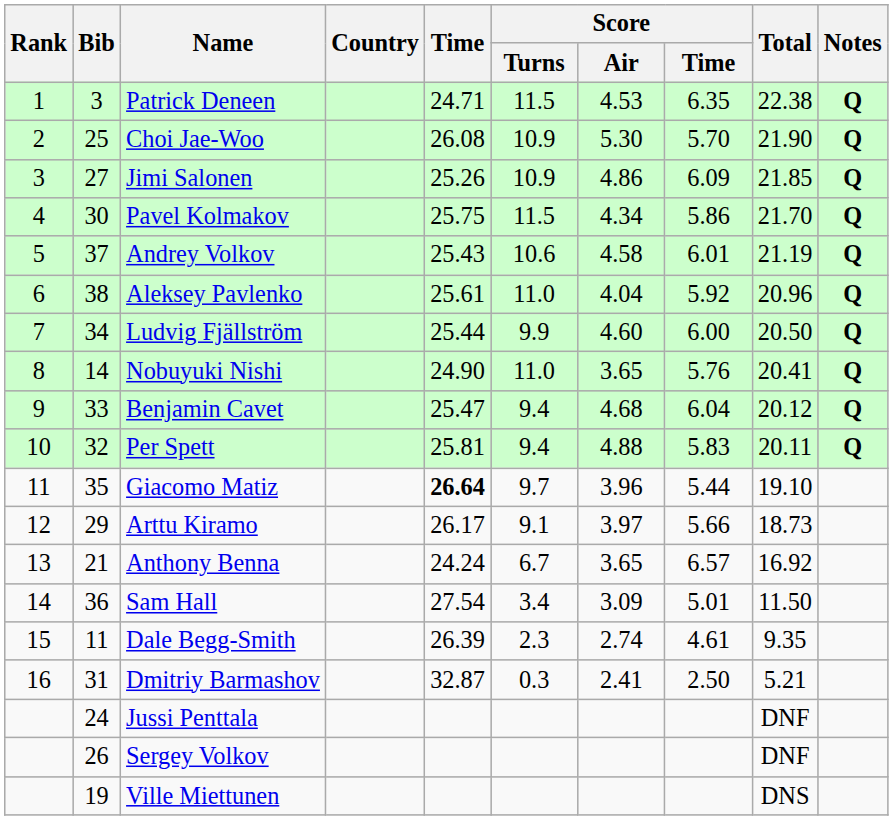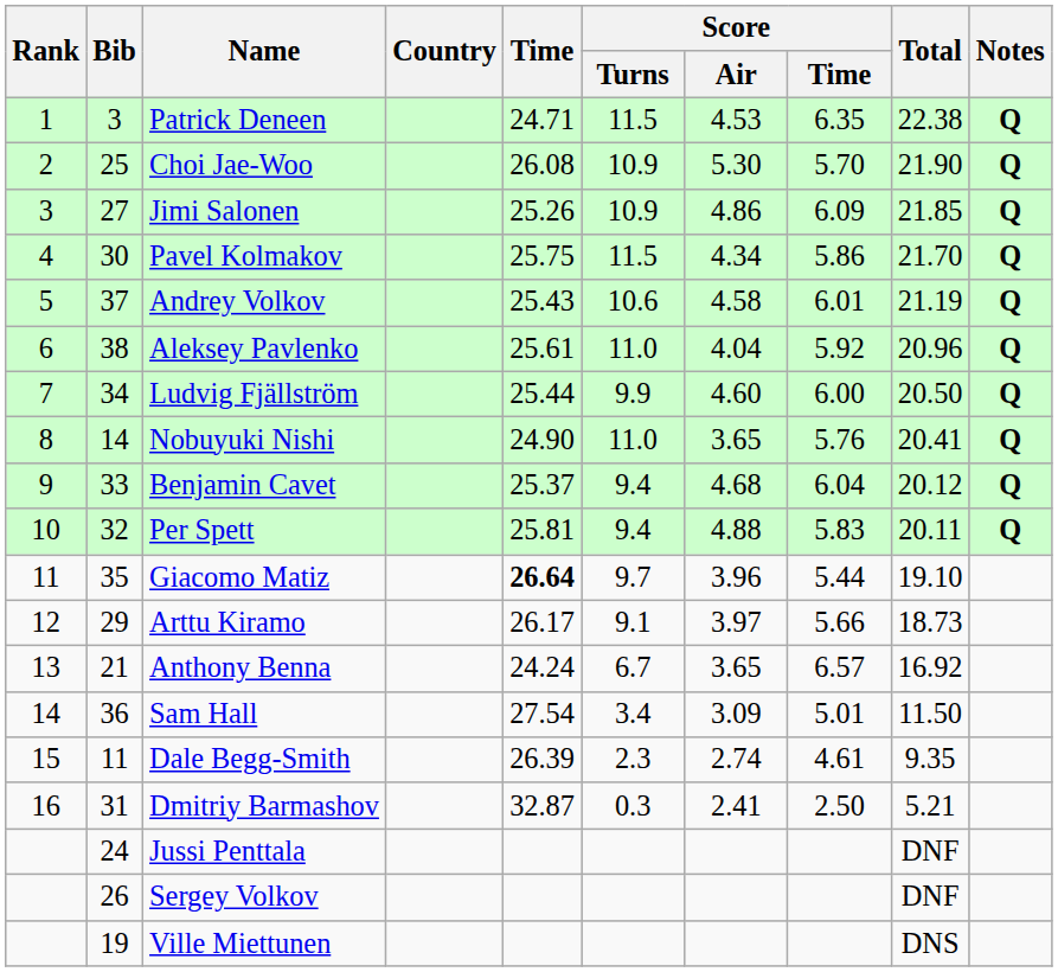Benjamin Cavet | Time: 25.47 -> 25.37
